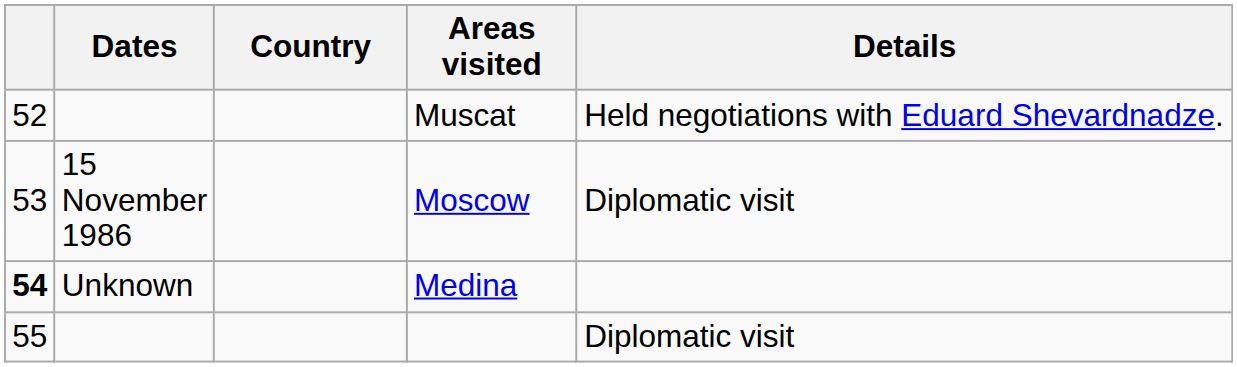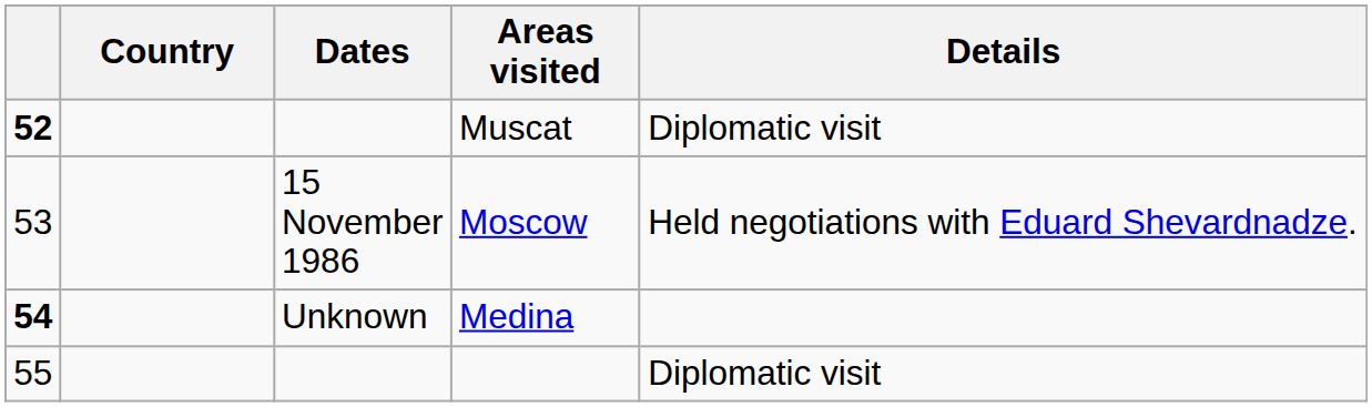columns swapped: Dates <-> Country
Muscat | column 1: normal -> bold
Muscat | Details: Held negotiations with Eduard Shevardnadze. -> Diplomatic visit
Moscow | Details: Diplomatic visit -> Held negotiations with Eduard Shevardnadze.
